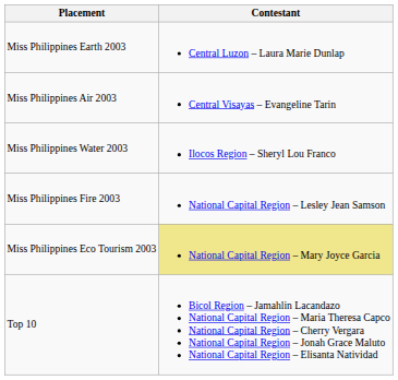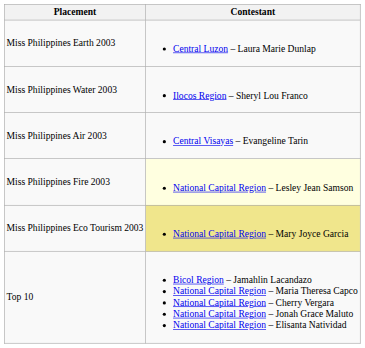rows swapped: Miss Philippines Air 2003 <-> Miss Philippines Water 2003
Miss Philippines Fire 2003 | Contestant: no background -> lightyellow background
